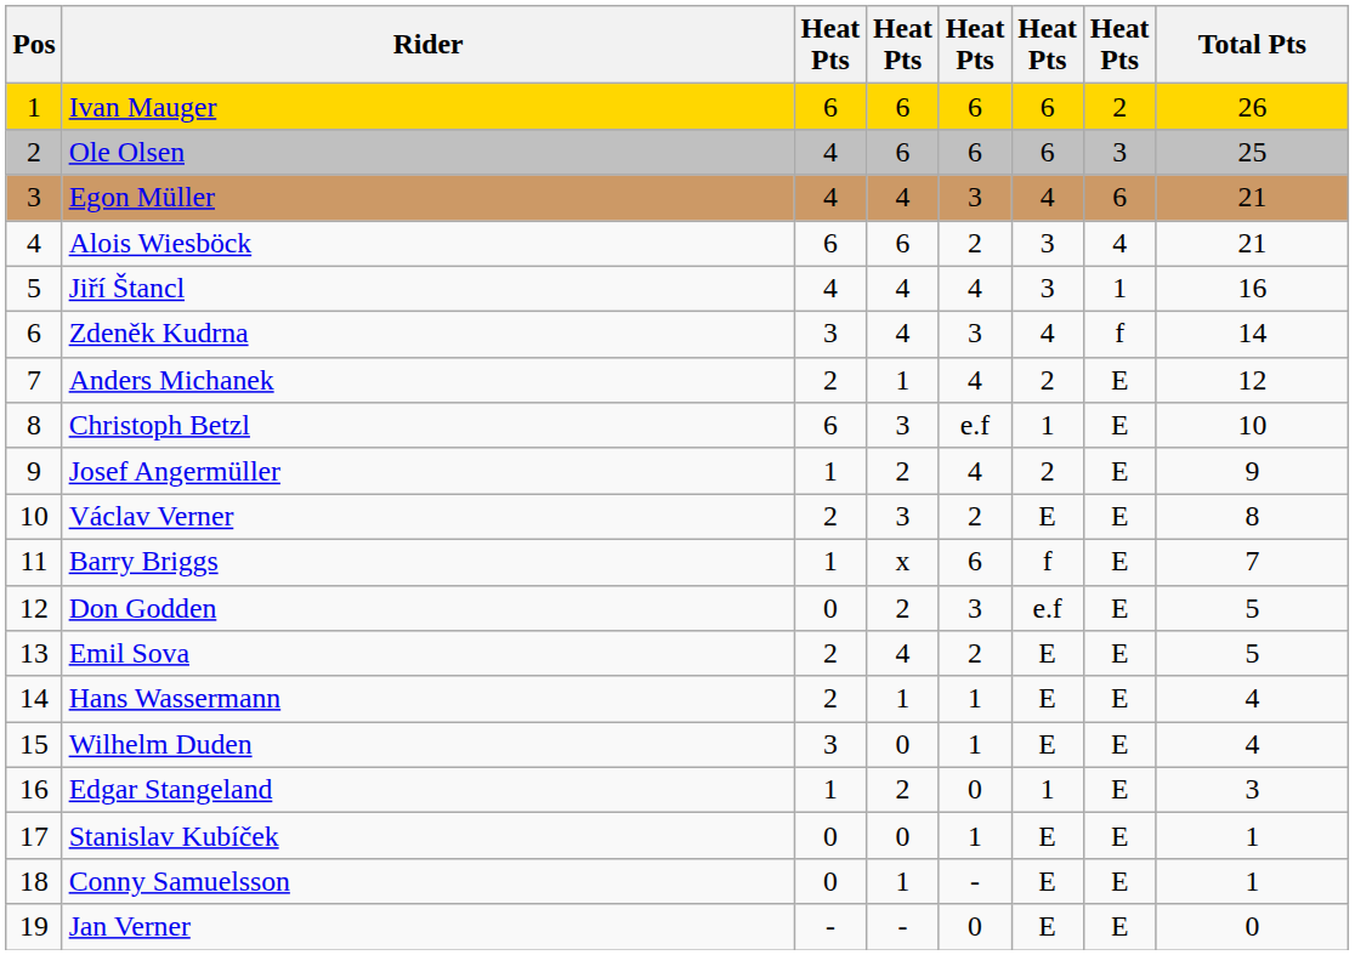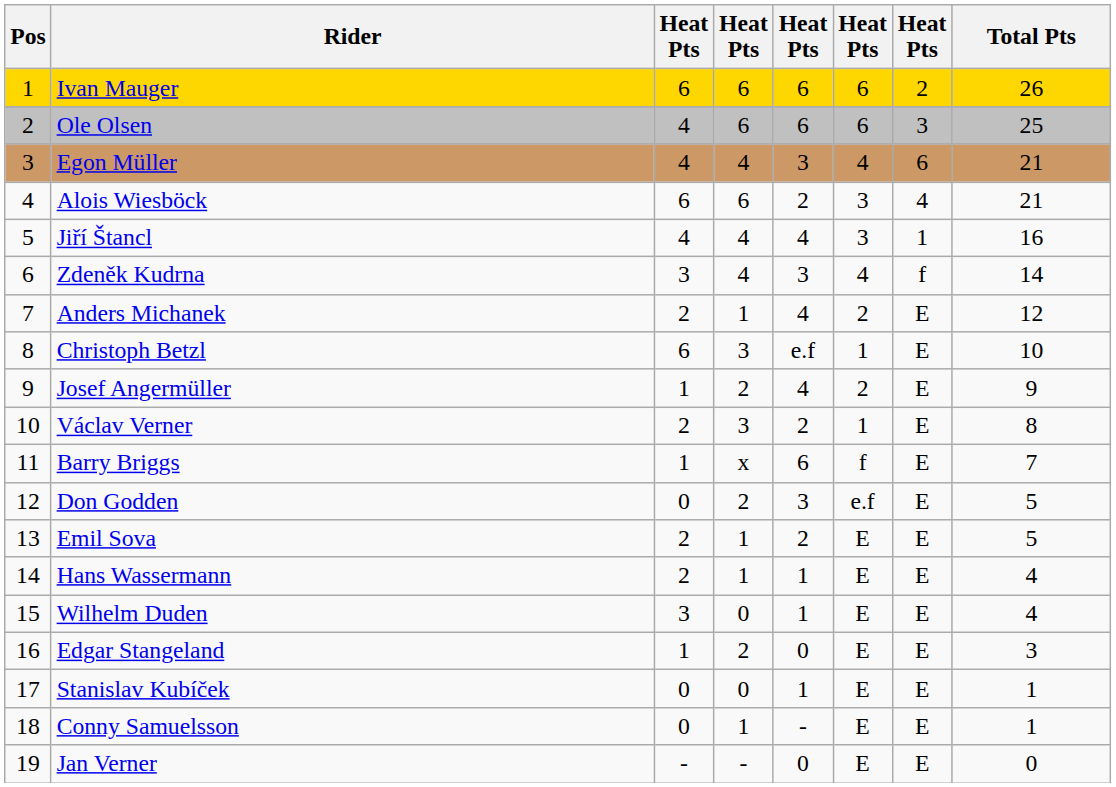Václav Verner | column 6: E -> 1
Emil Sova | column 4: 4 -> 1
Edgar Stangeland | column 6: 1 -> E
